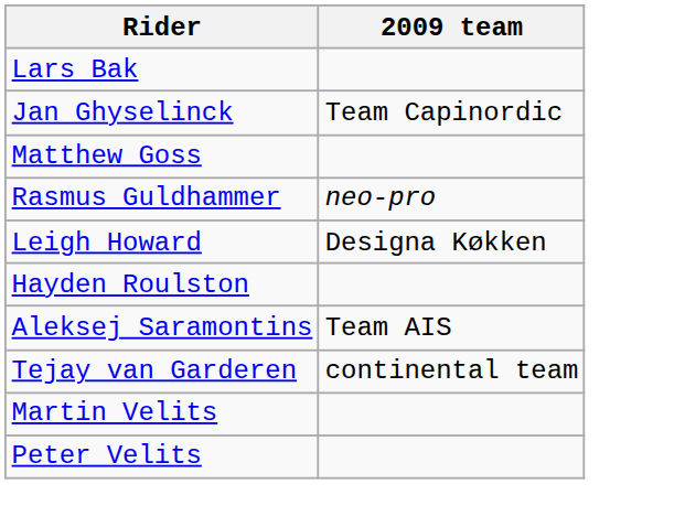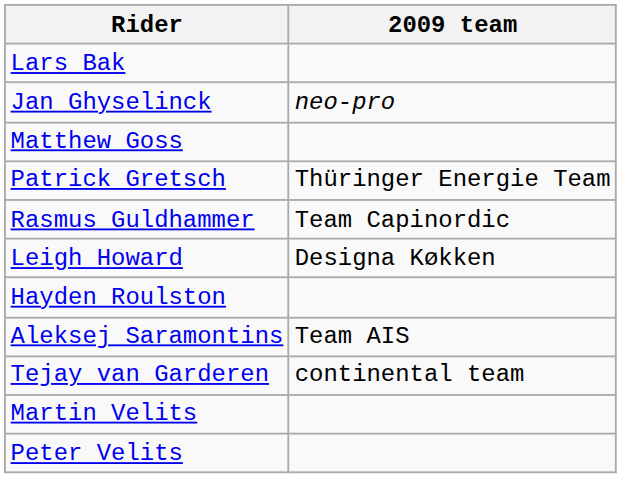Jan Ghyselinck | 2009 team: Team Capinordic -> neo-pro
+ row: Patrick Gretsch | Thüringer Energie Team
Rasmus Guldhammer | 2009 team: neo-pro -> Team Capinordic
